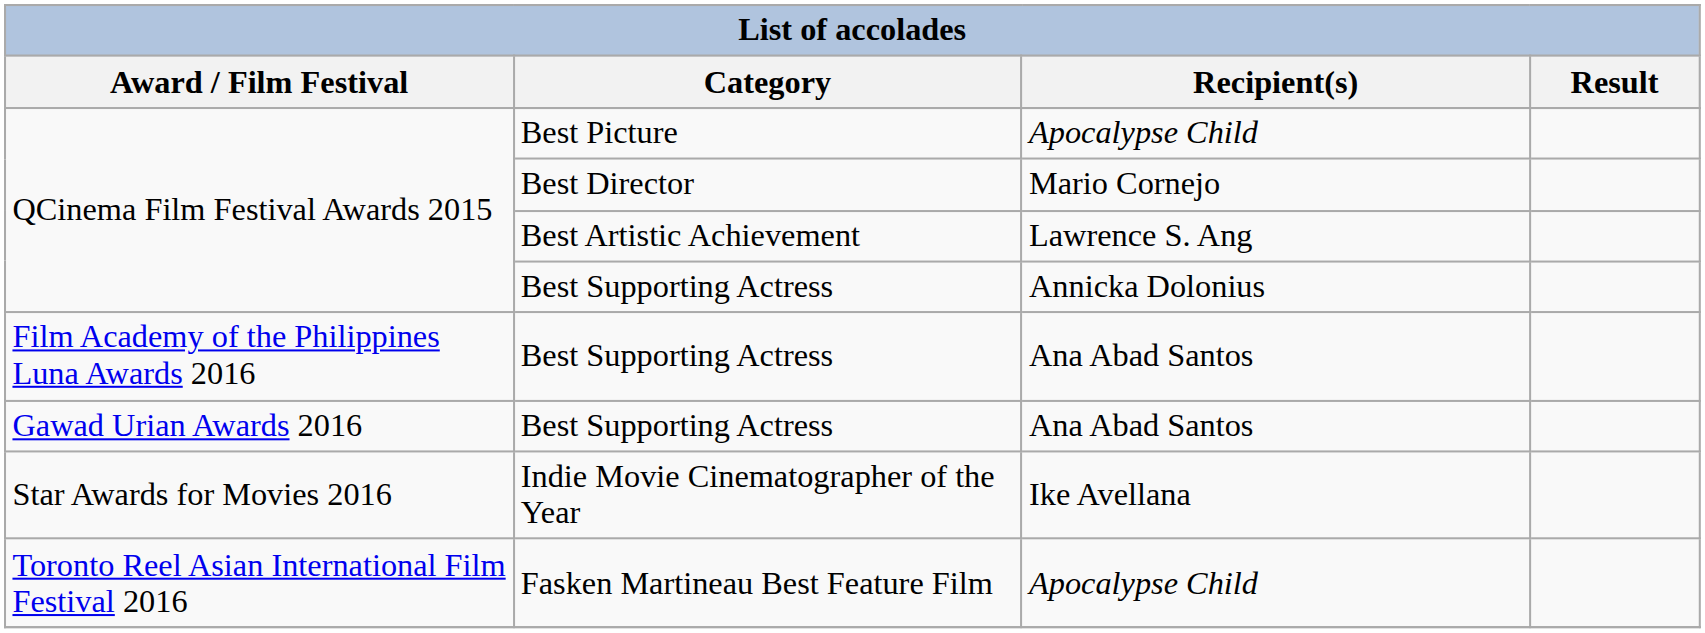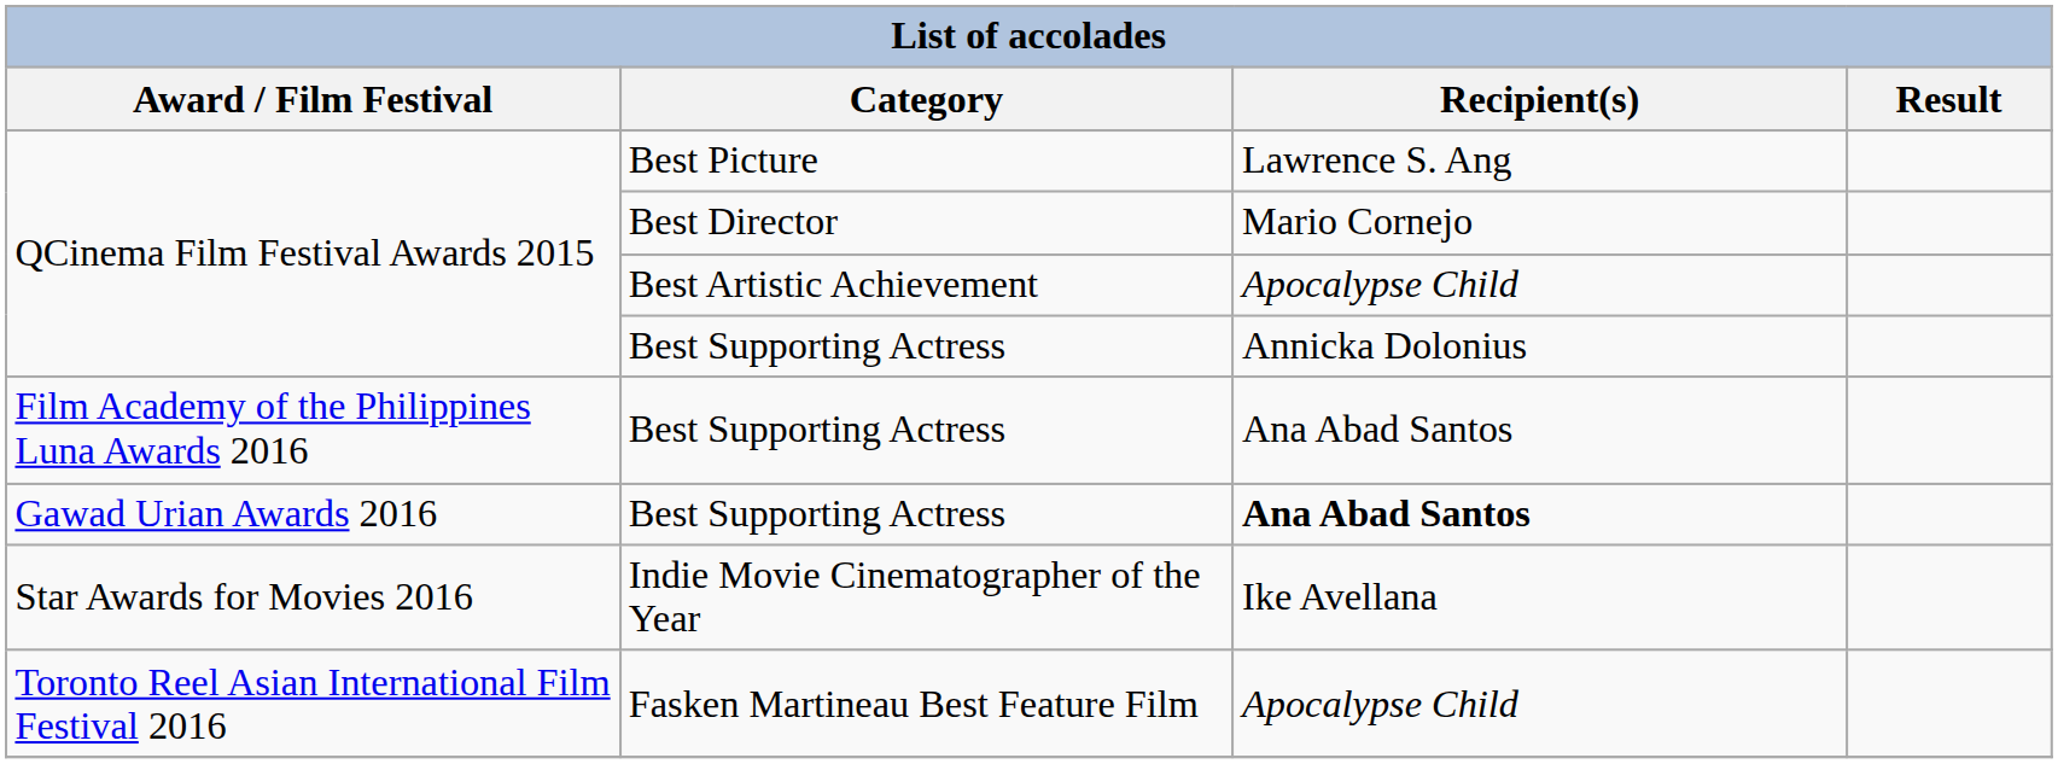Best Picture | Recipient(s): Apocalypse Child -> Lawrence S. Ang
Best Artistic Achievement | Recipient(s): Lawrence S. Ang -> Apocalypse Child
Gawad Urian Awards 2016 / Best Supporting Actress | Recipient(s): normal -> bold
